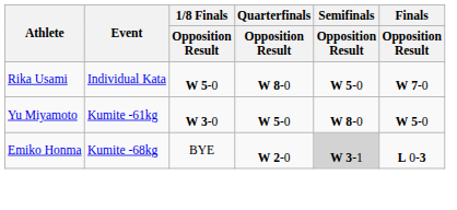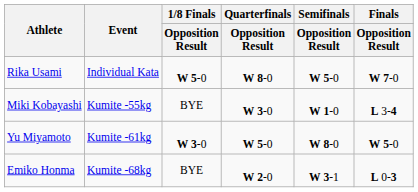+ row: Miki Kobayashi | Kumite -55kg | BYE | W 3-0 | W 1-0 | L 3-4
Emiko Honma | Semifinals / Opposition Result: lightgrey background -> no background
